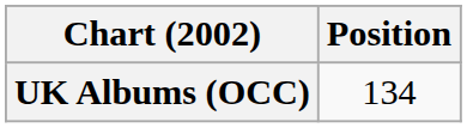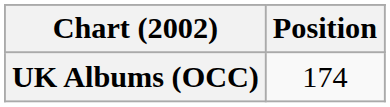UK Albums (OCC) | Position: 134 -> 174
